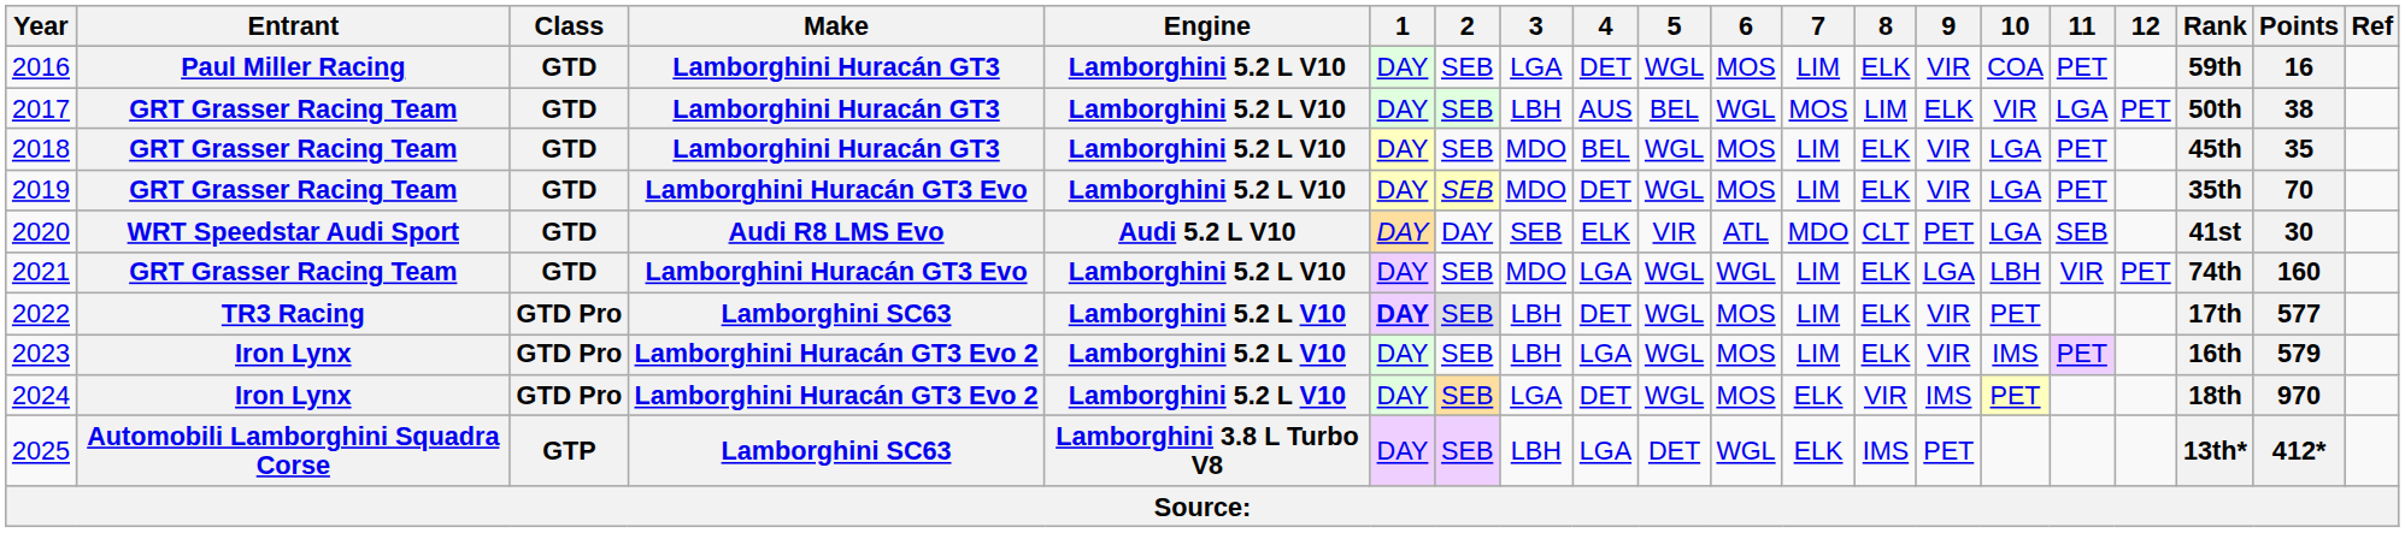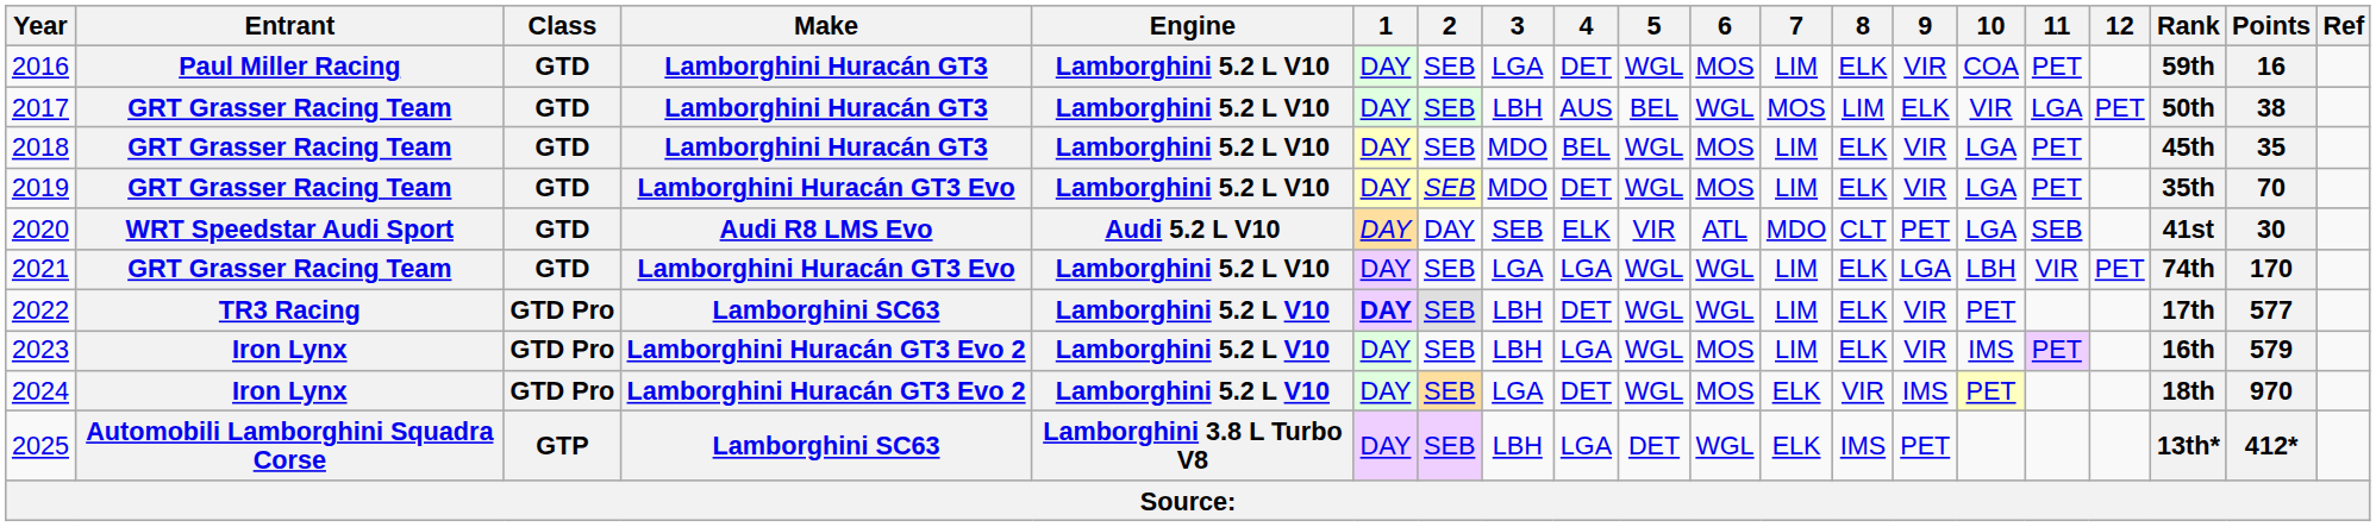2021 | 3: MDO -> LGA
2021 | Points: 160 -> 170
2022 | 6: MOS -> WGL
